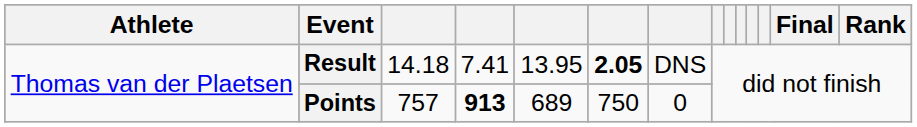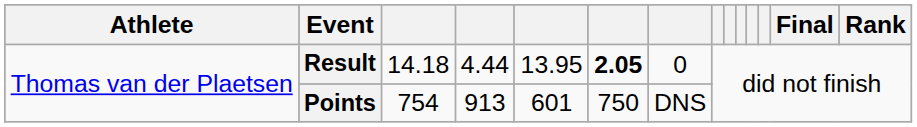Result | column 4: 7.41 -> 4.44
Result | column 7: DNS -> 0
Points | column 3: 757 -> 754
Points | column 4: bold -> normal
Points | column 5: 689 -> 601
Points | column 7: 0 -> DNS
